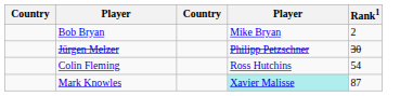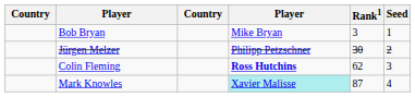+ column: Seed | 1 | 2 | 3 | 4
Bob Bryan | Rank1: 2 -> 3
Colin Fleming | column 4: normal -> bold
Colin Fleming | Rank1: 54 -> 62
